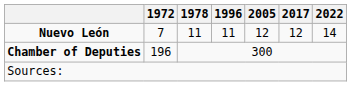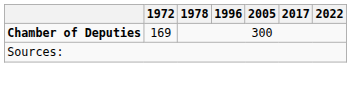- row: Nuevo León | 7 | 11 | 11 | 12 | 12 | 14
Chamber of Deputies | 1972: 196 -> 169
